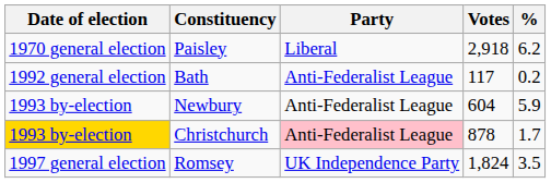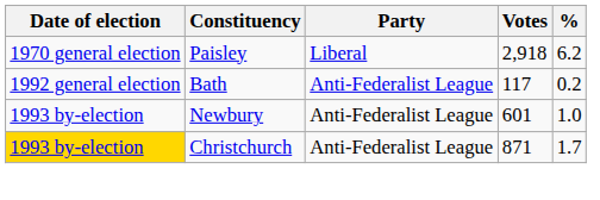Newbury | Votes: 604 -> 601
Newbury | %: 5.9 -> 1.0
Christchurch | Party: pink background -> no background
Christchurch | Votes: 878 -> 871
- row: 1997 general election | Romsey | UK Independence Party | 1,824 | 3.5
